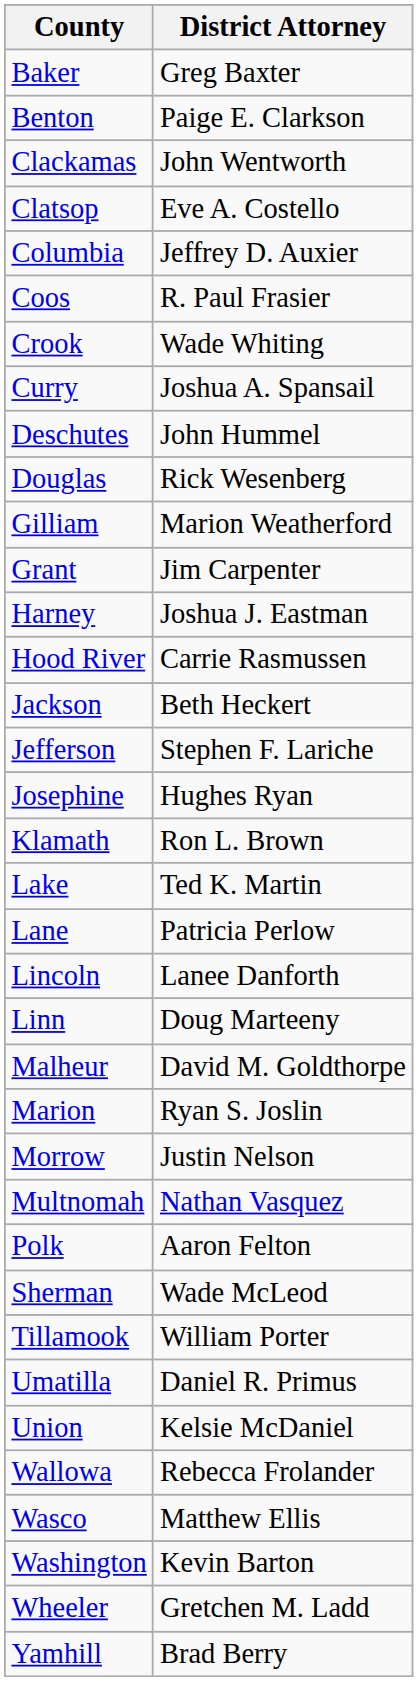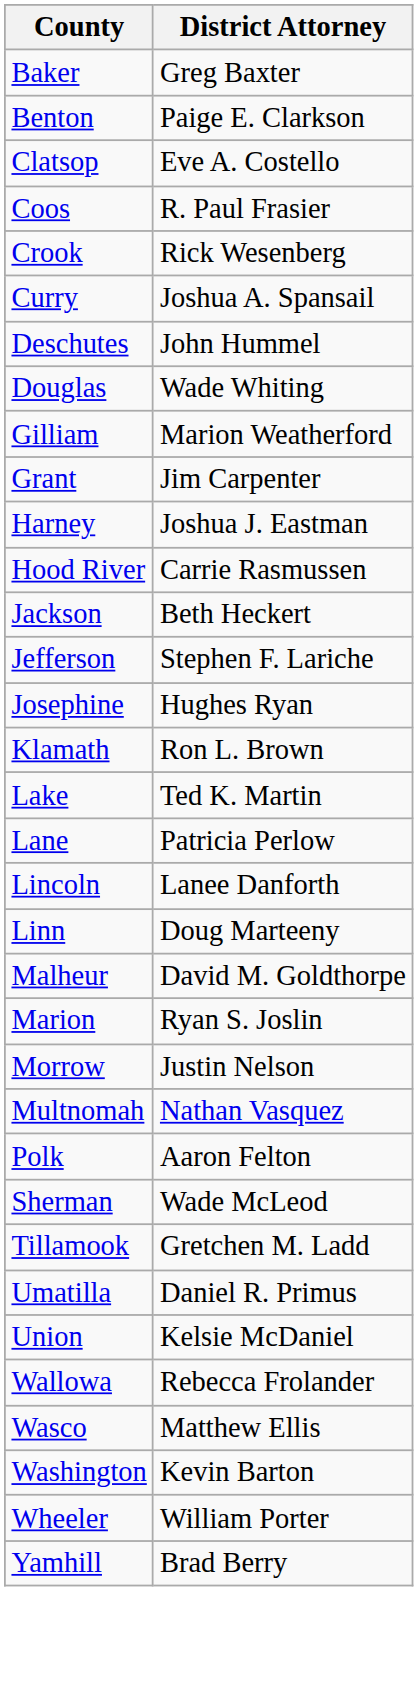- row: Clackamas | John Wentworth
- row: Columbia | Jeffrey D. Auxier
Crook | District Attorney: Wade Whiting -> Rick Wesenberg
Douglas | District Attorney: Rick Wesenberg -> Wade Whiting
Tillamook | District Attorney: William Porter -> Gretchen M. Ladd
Wheeler | District Attorney: Gretchen M. Ladd -> William Porter
